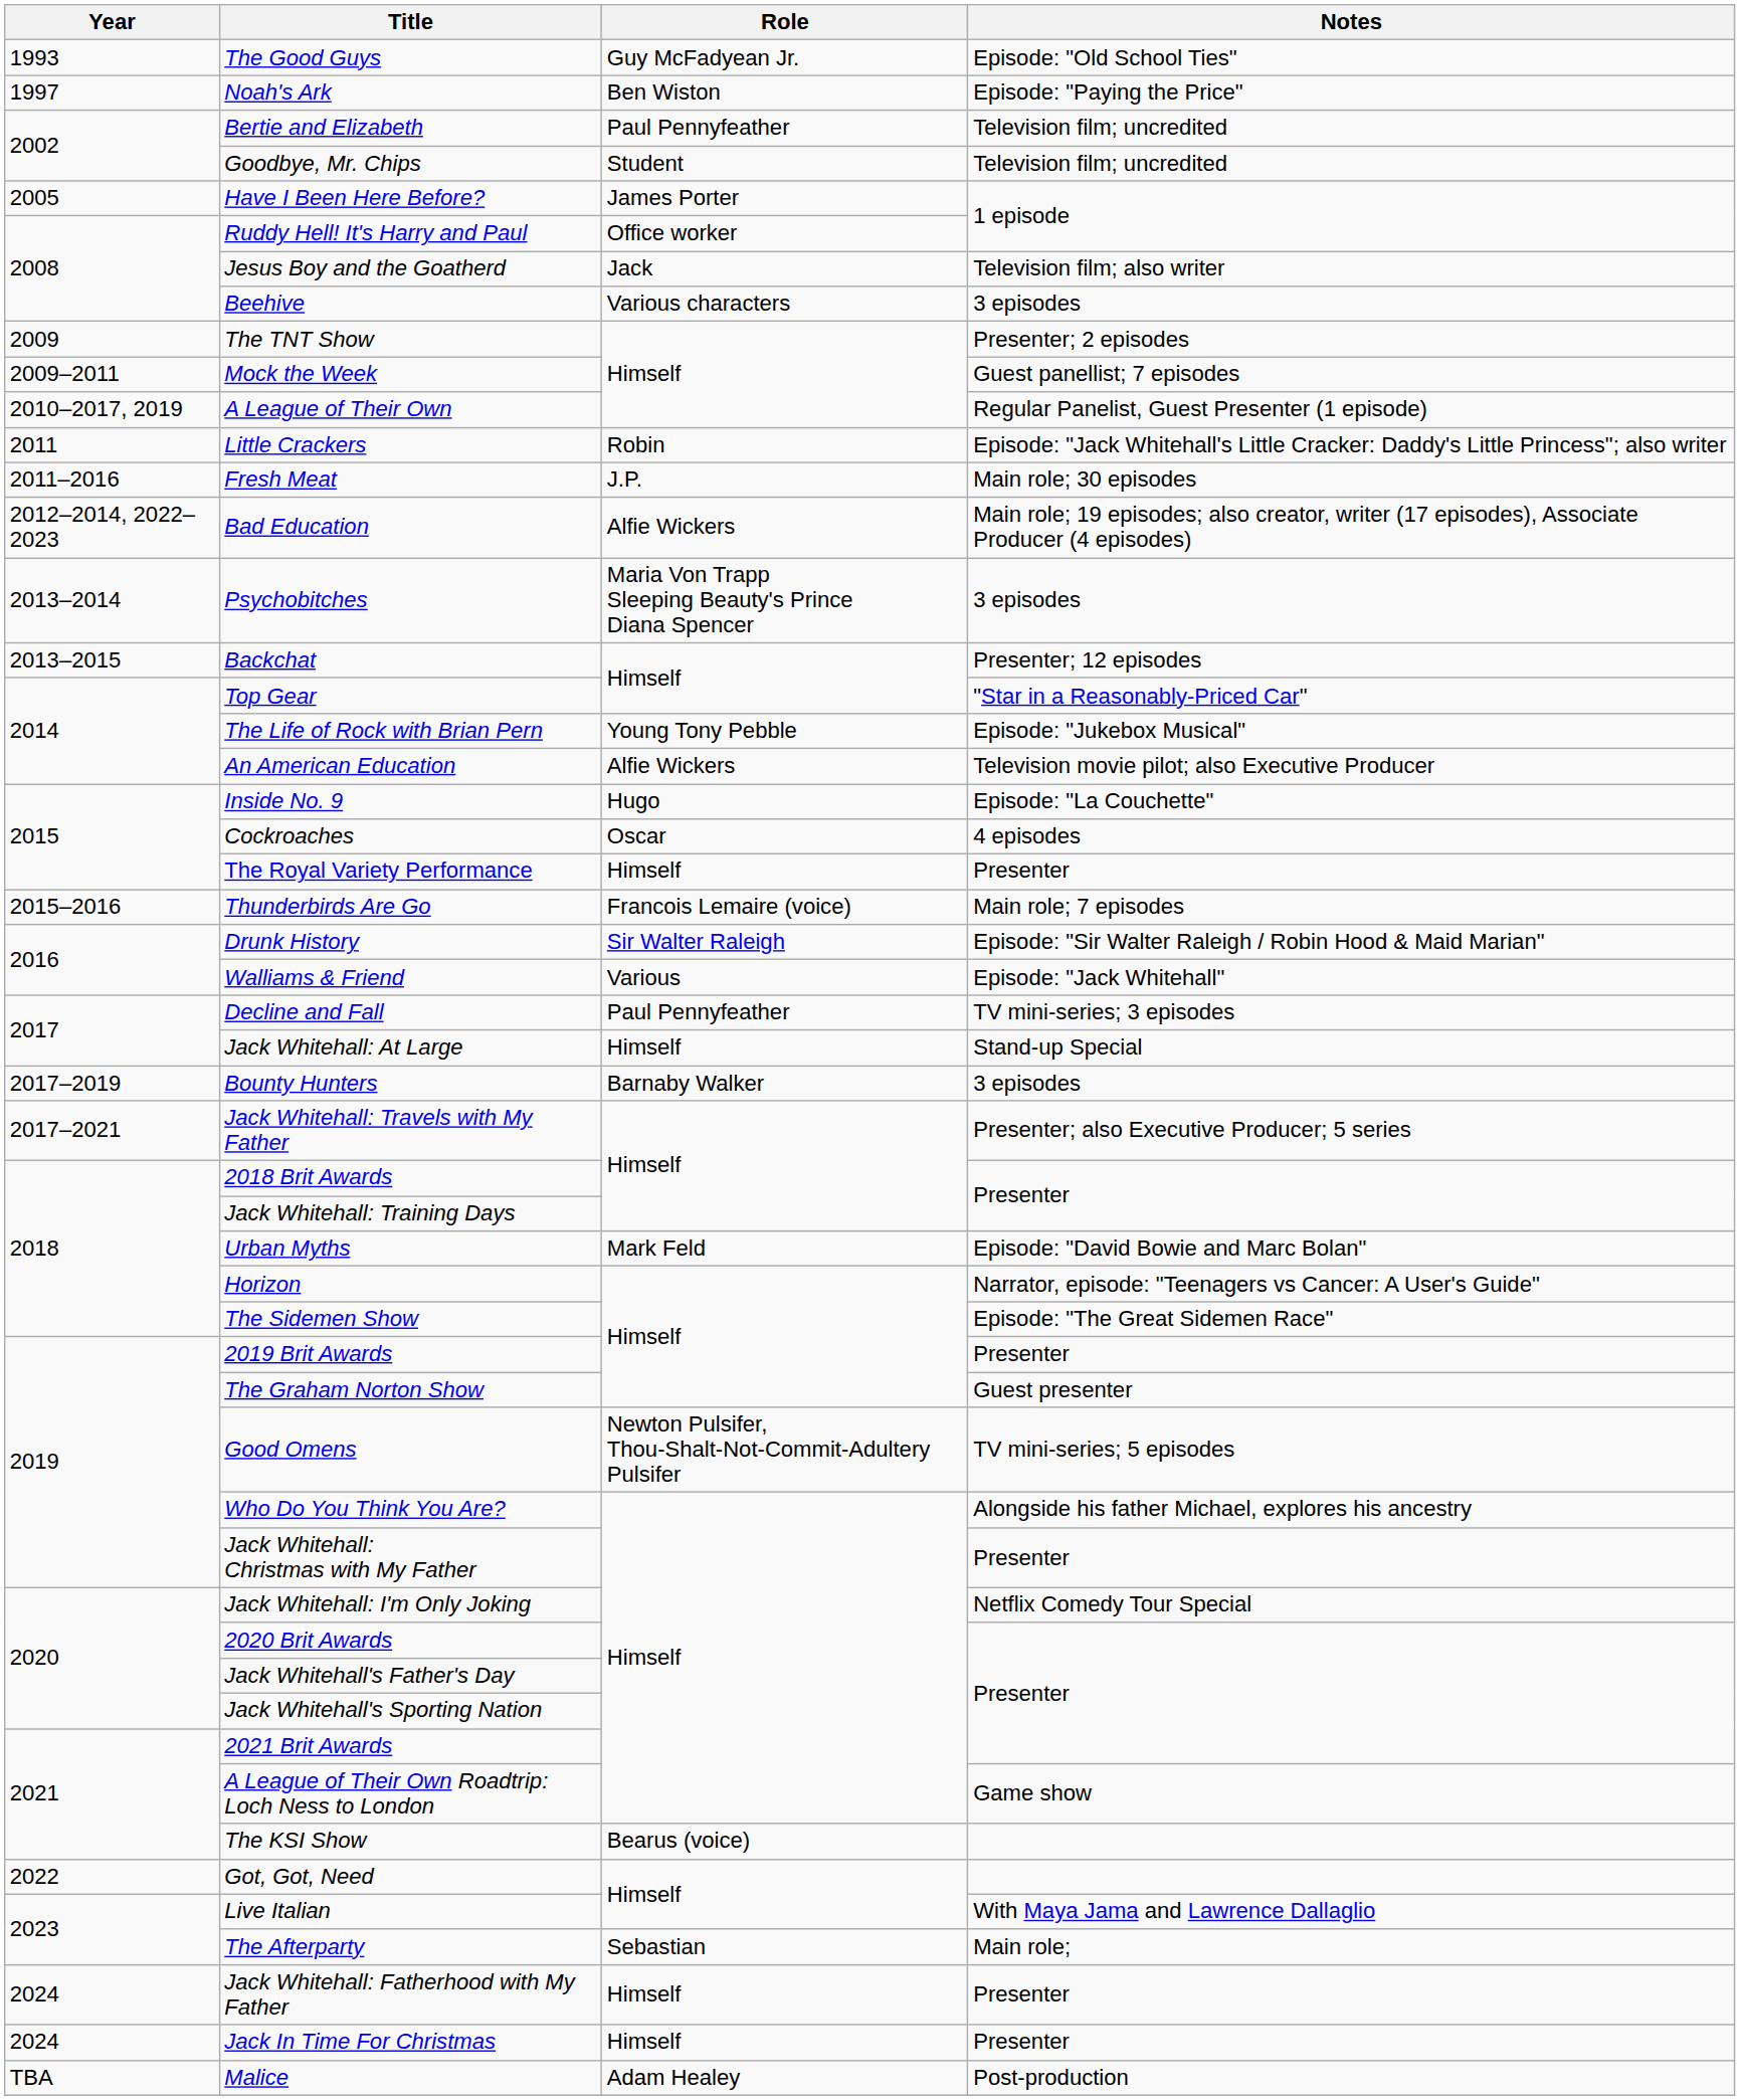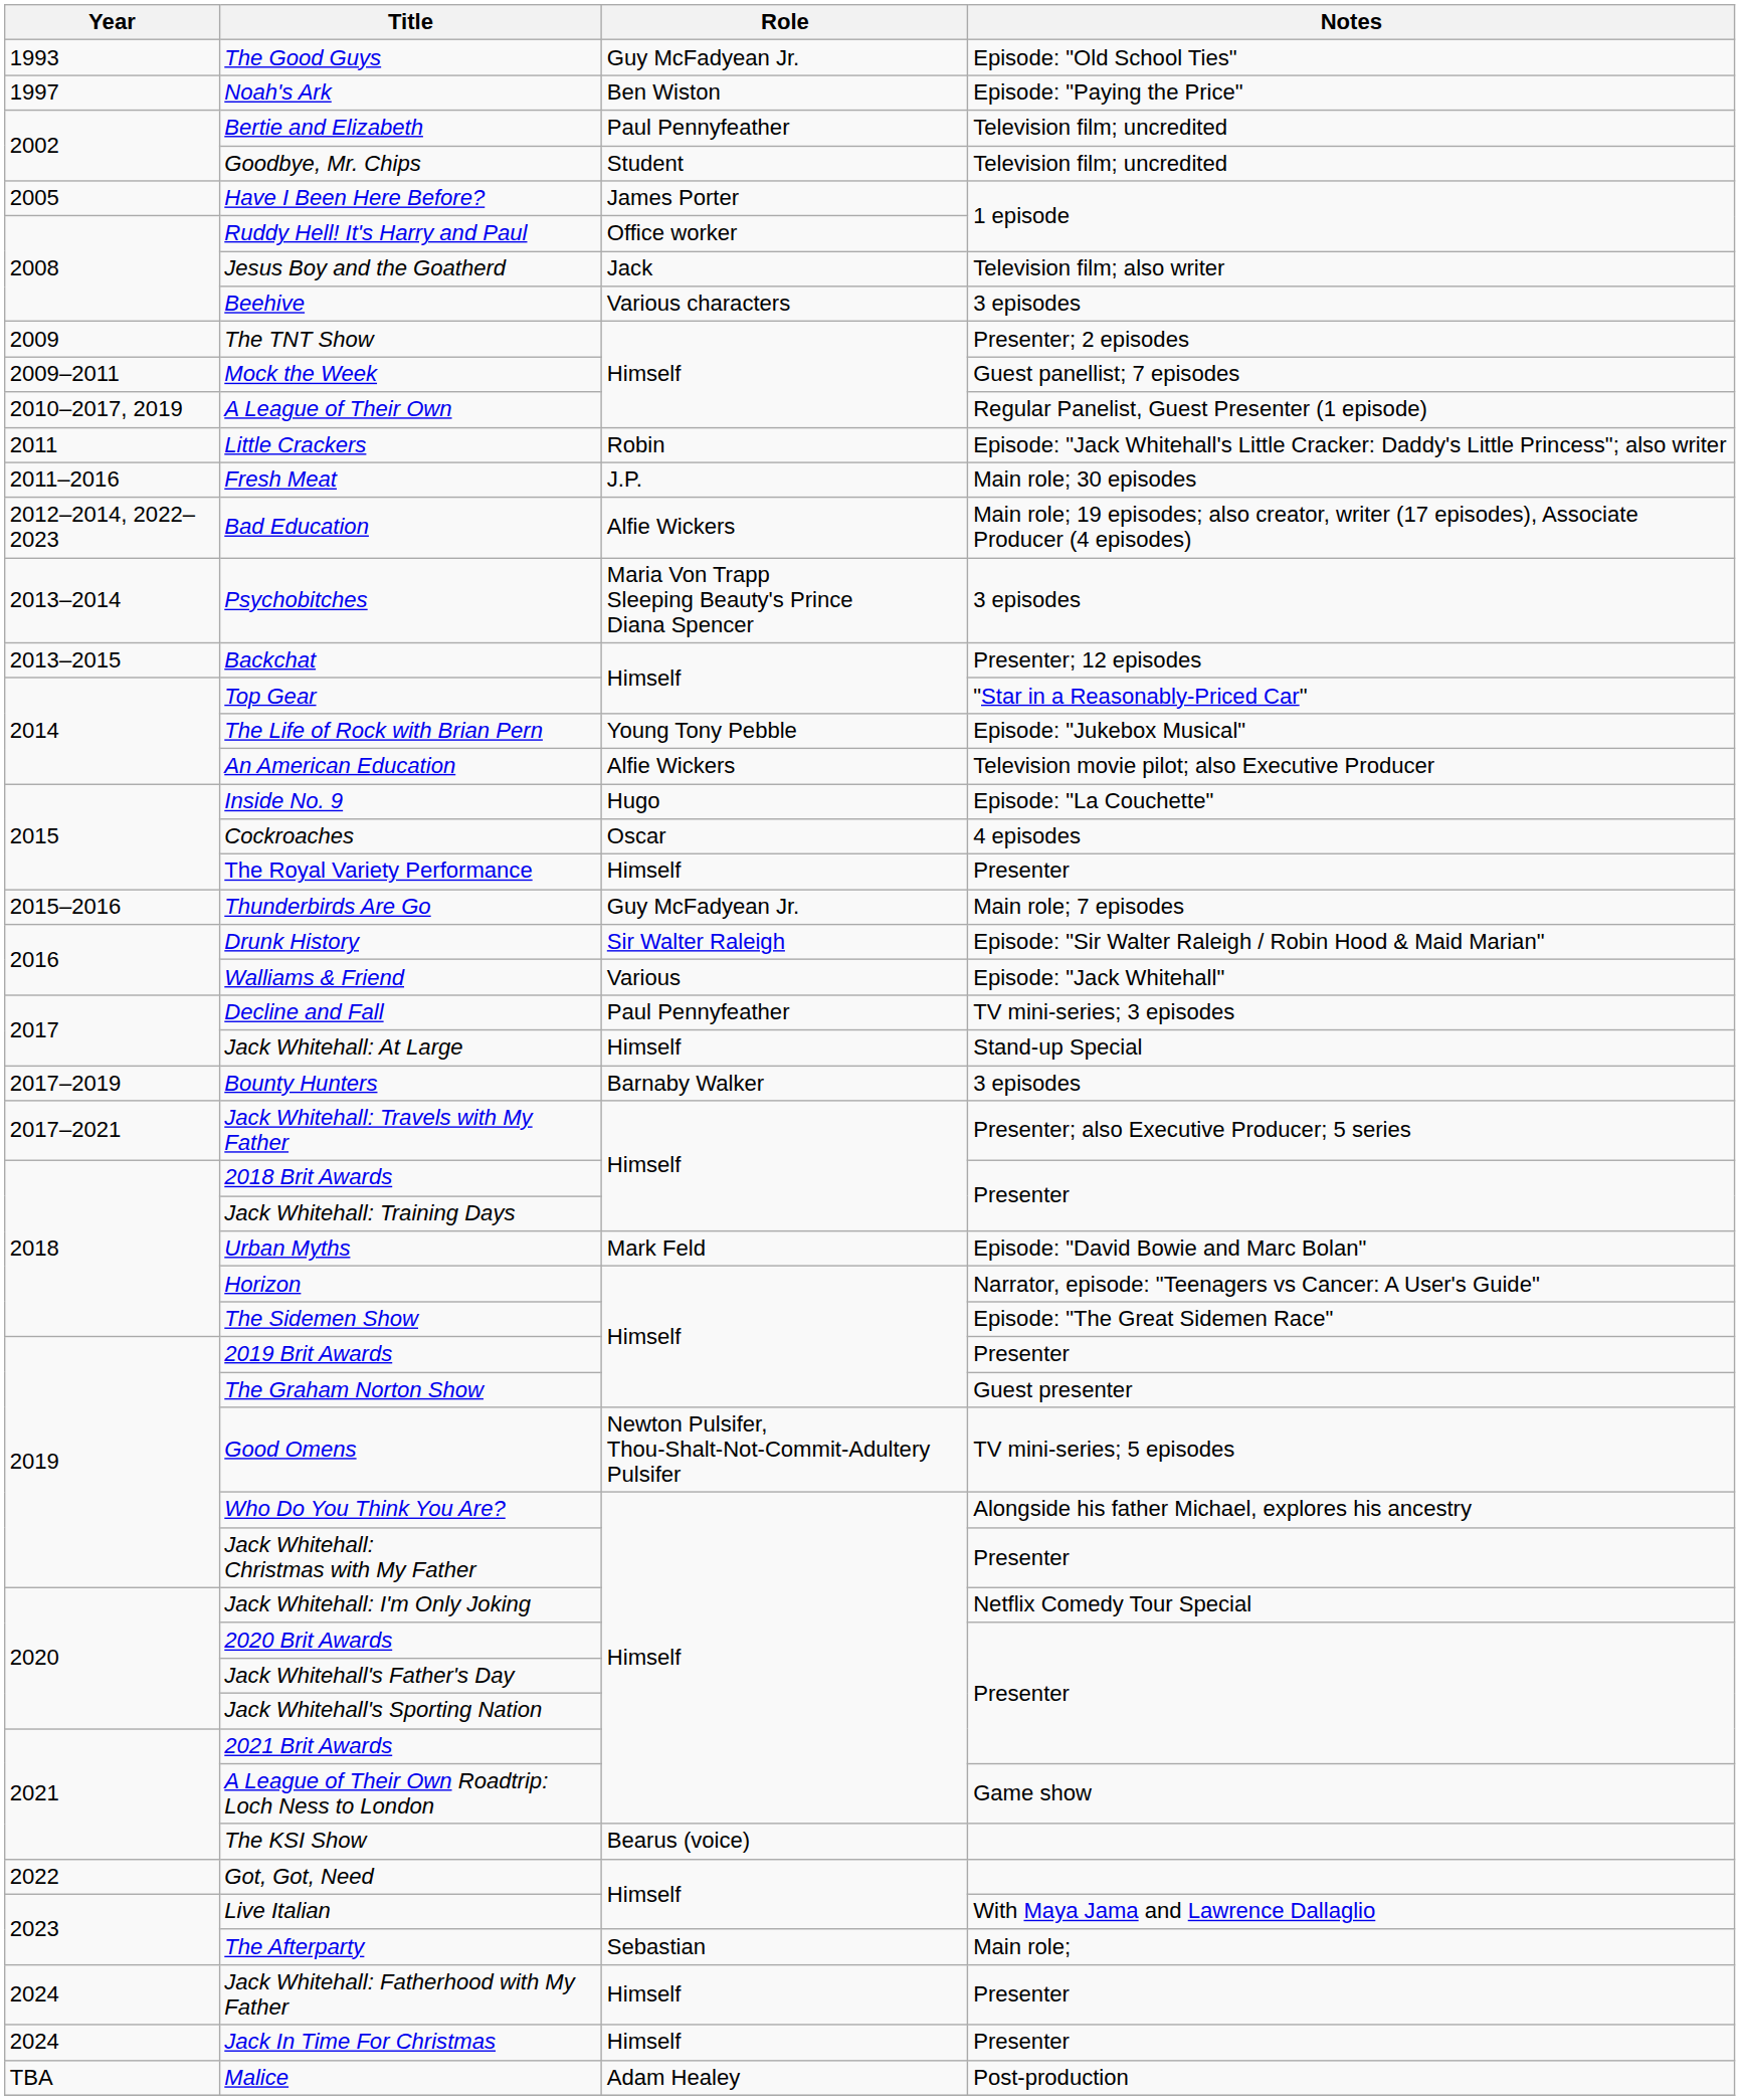Thunderbirds Are Go | Role: Francois Lemaire (voice) -> Guy McFadyean Jr.
